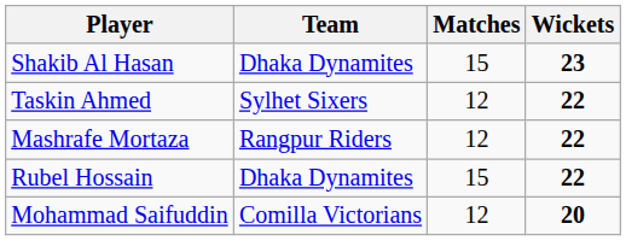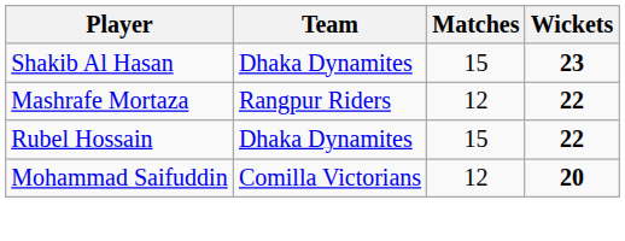- row: Taskin Ahmed | Sylhet Sixers | 12 | 22
